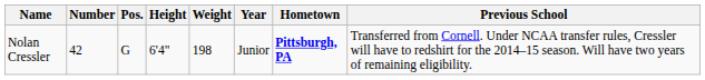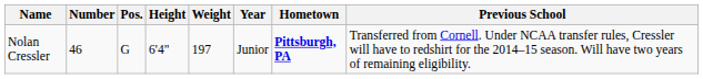Nolan Cressler | Number: 42 -> 46
Nolan Cressler | Weight: 198 -> 197
